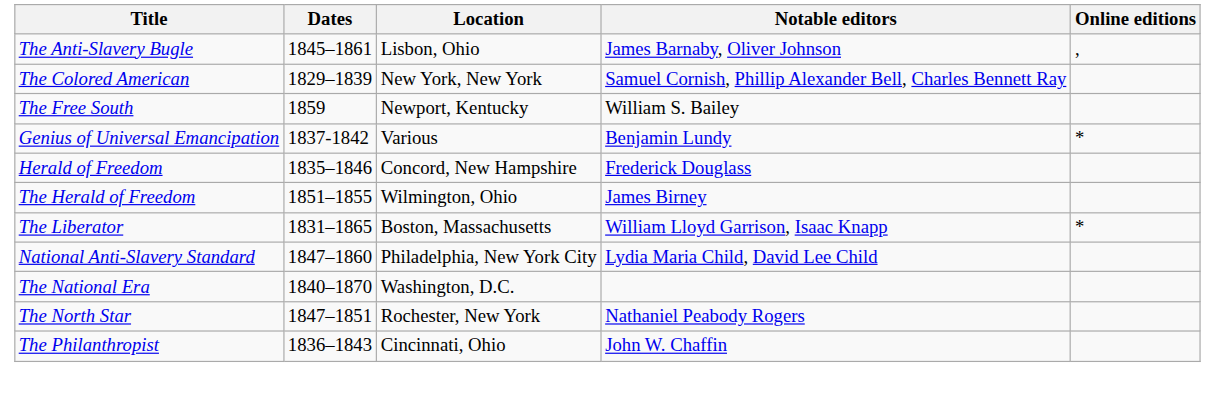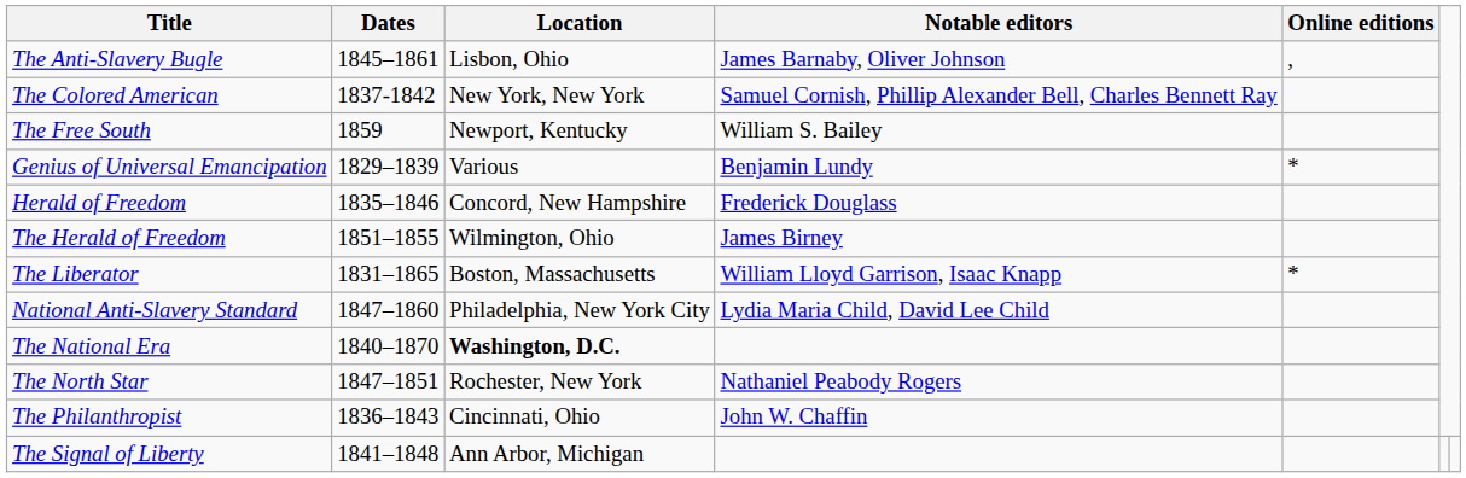The Colored American | Dates: 1829–1839 -> 1837-1842
Genius of Universal Emancipation | Dates: 1837-1842 -> 1829–1839
The National Era | Location: normal -> bold
+ row: The Signal of Liberty | 1841–1848 | Ann Arbor, Michigan
